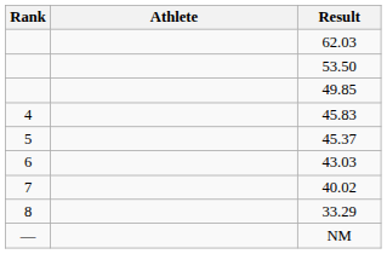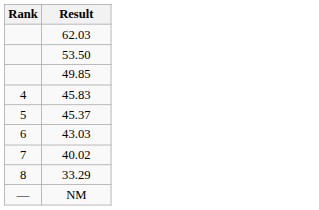- column: Athlete
